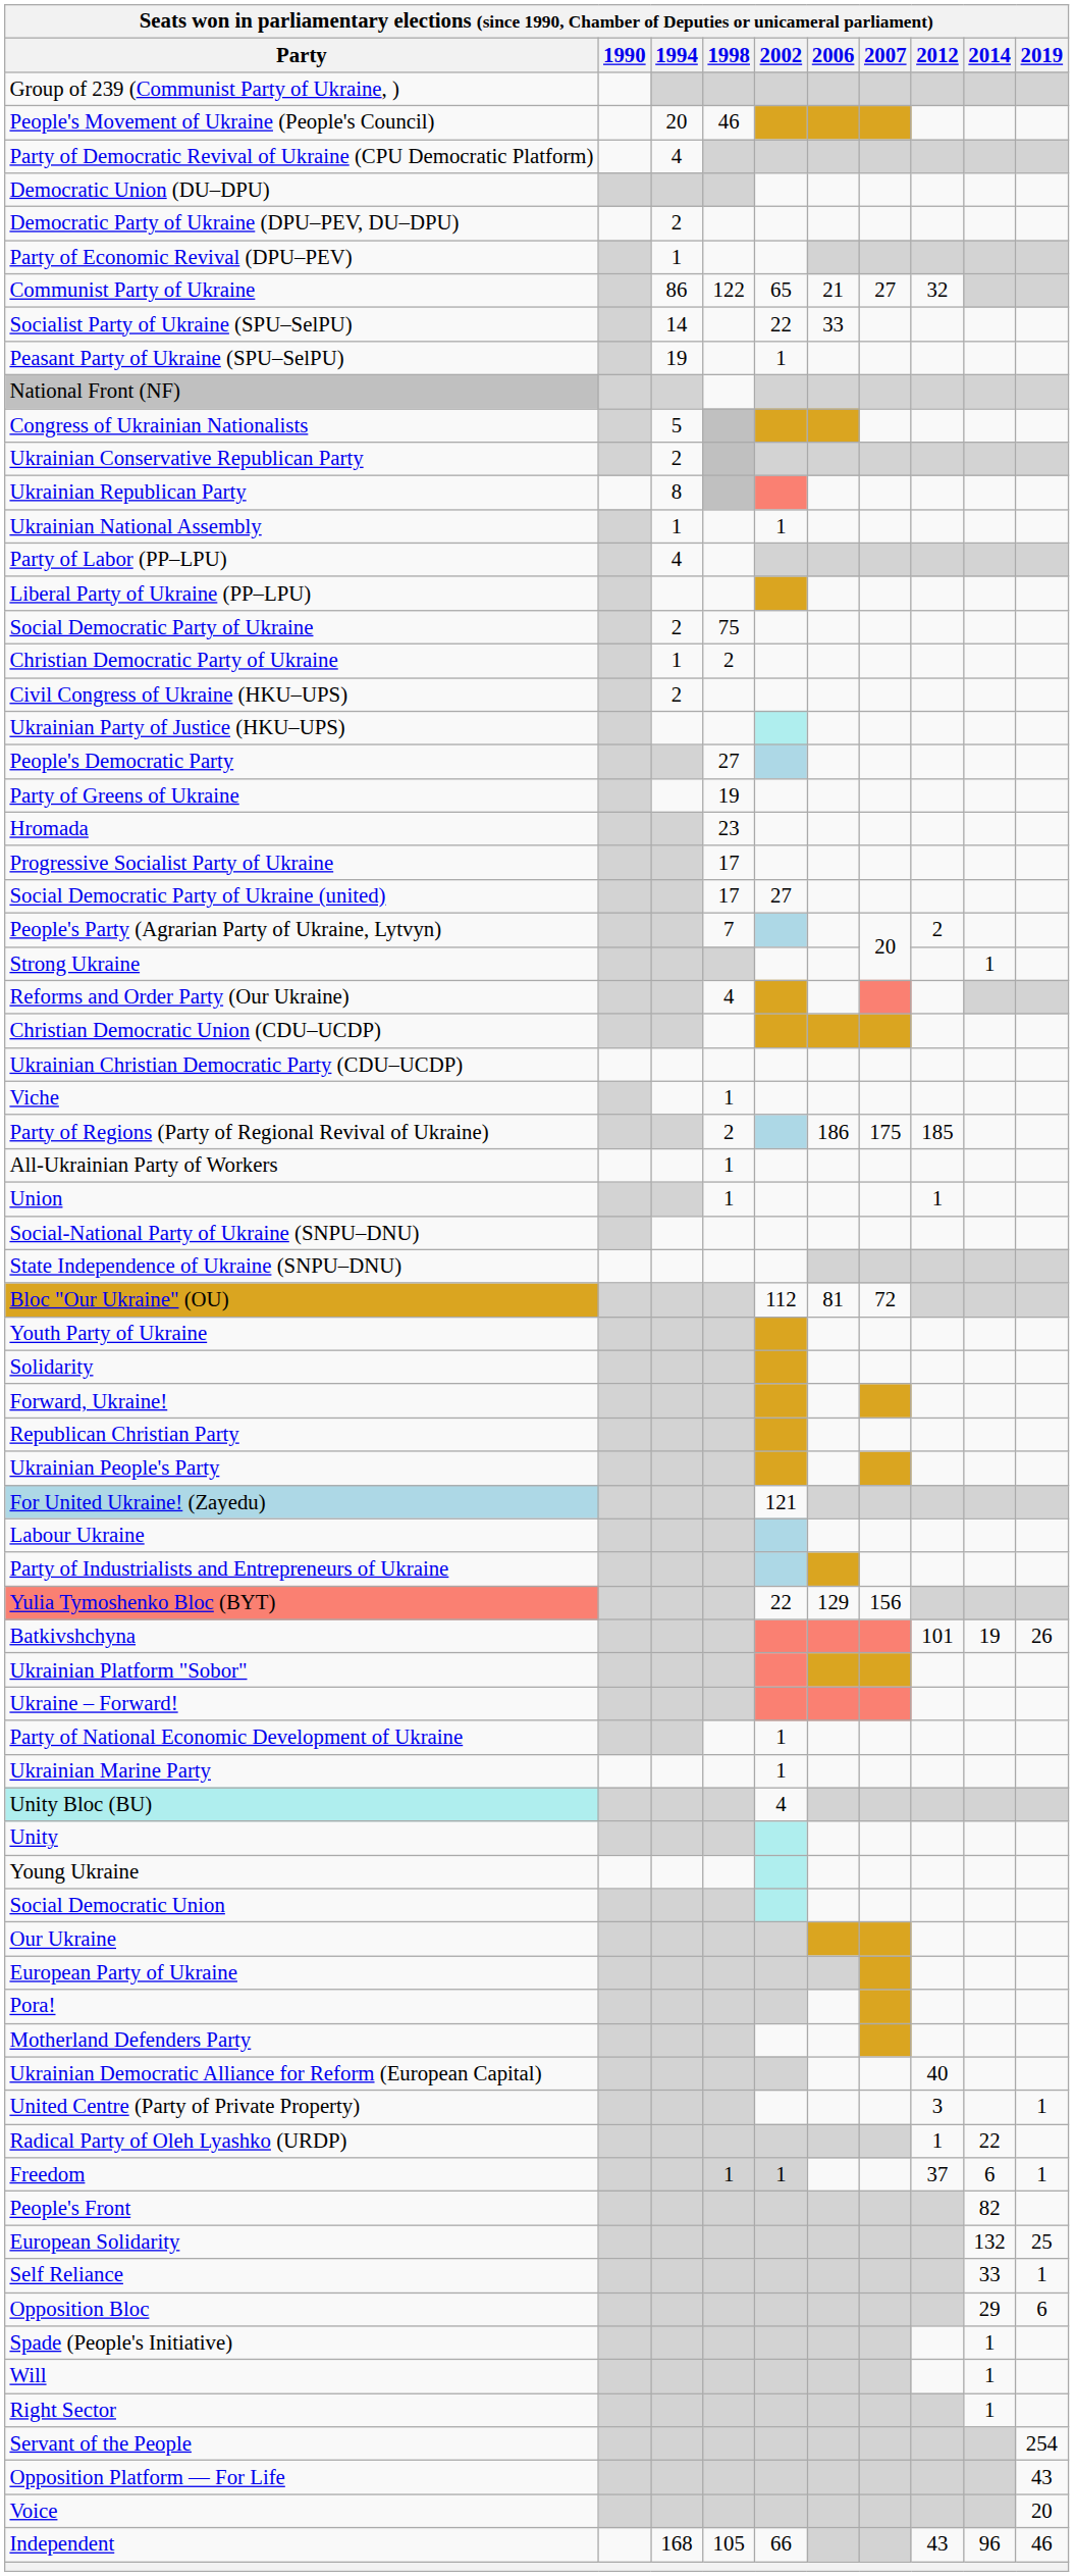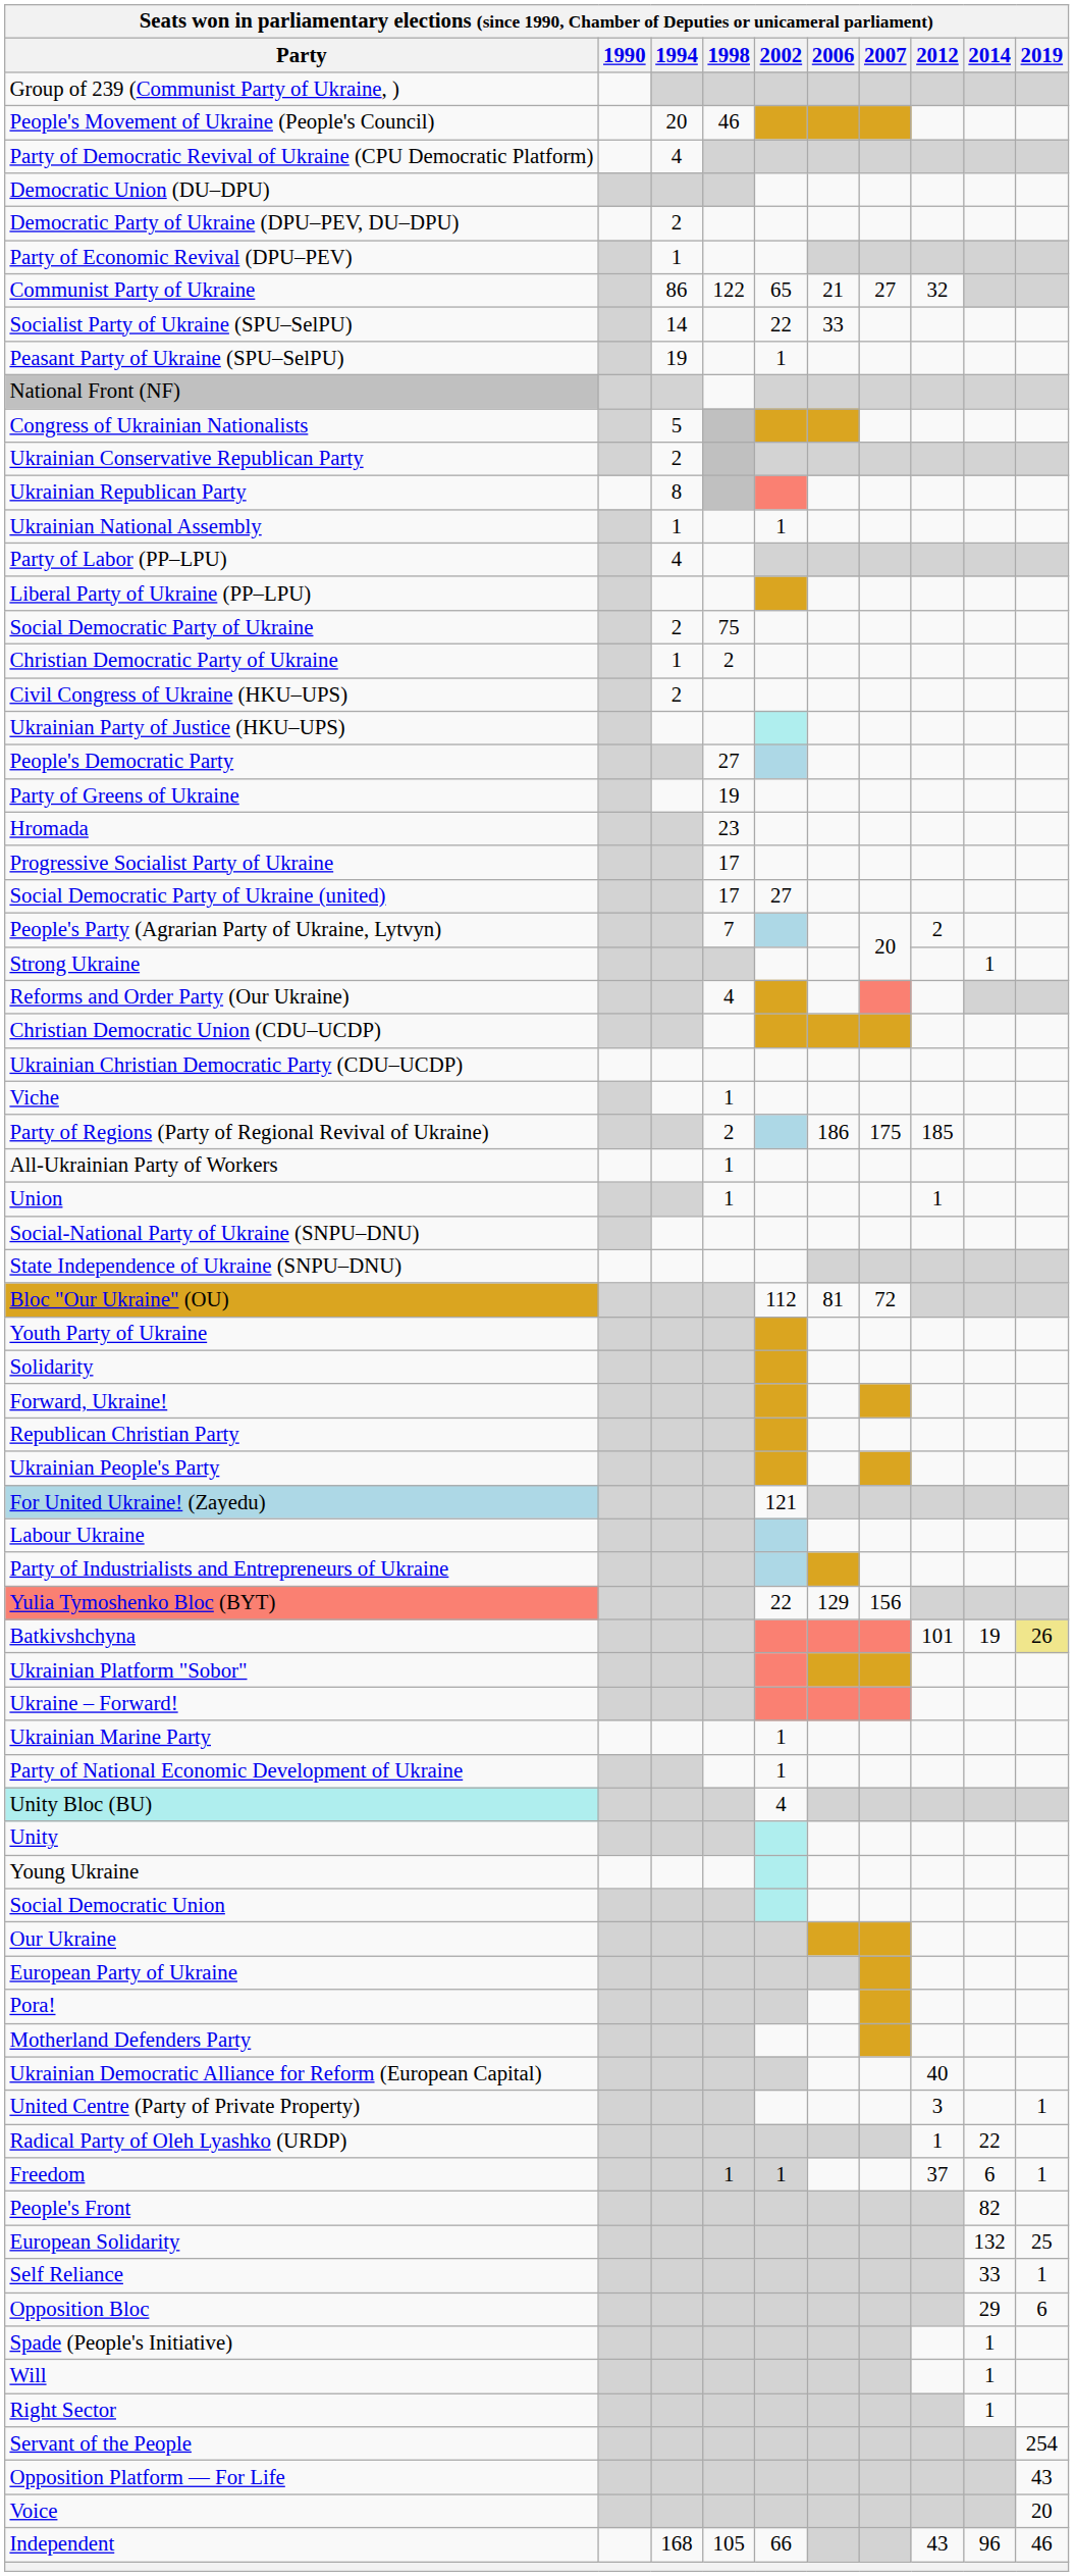Batkivshchyna | 2019: no background -> khaki background
rows swapped: Party of National Economic Development of Ukraine <-> Ukrainian Marine Party
